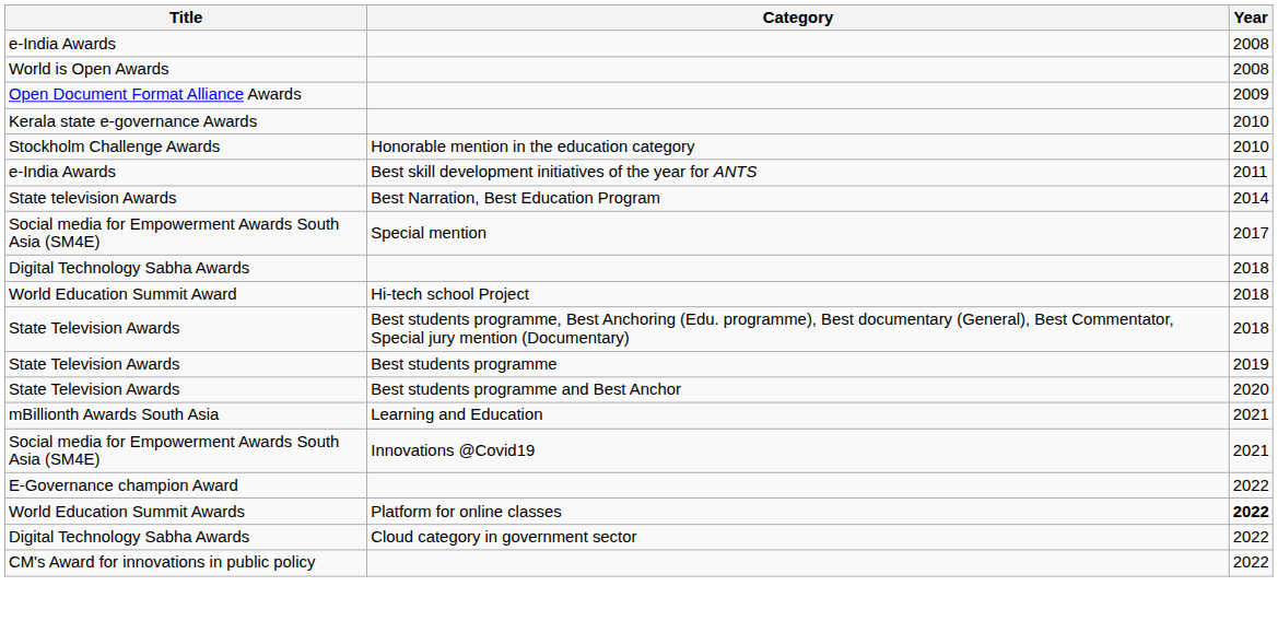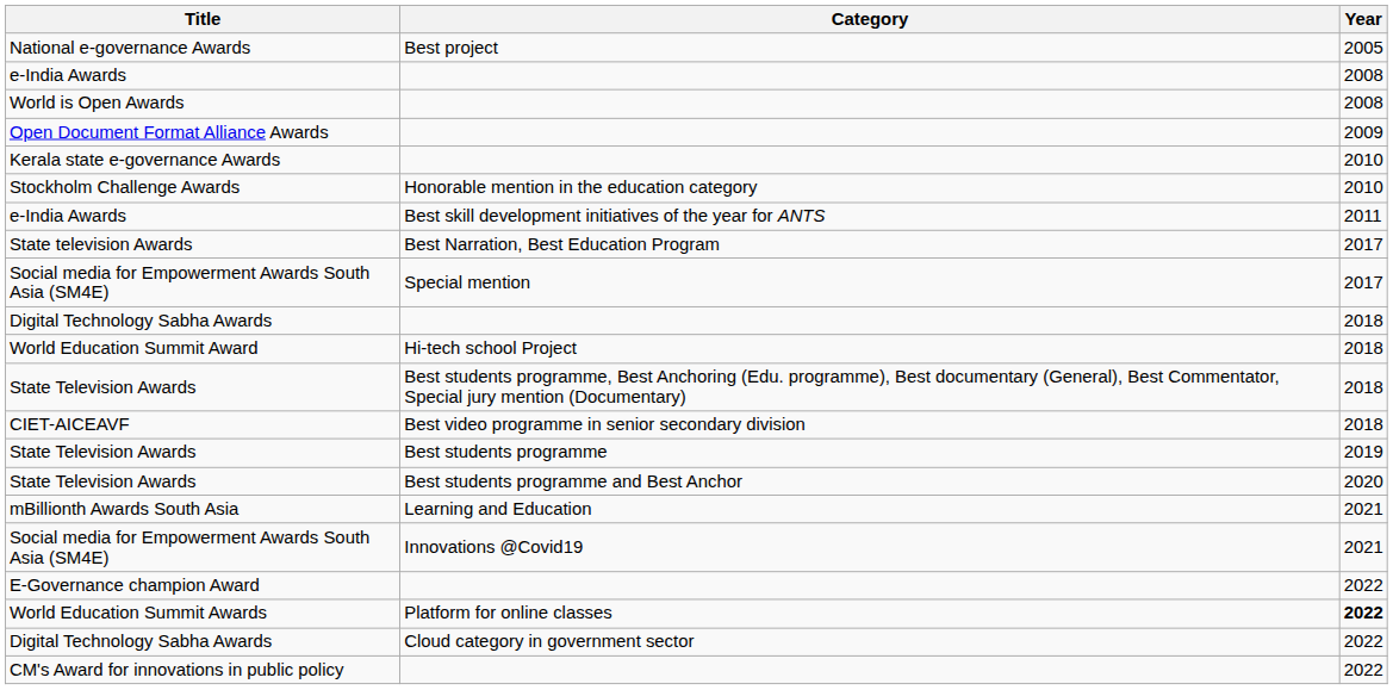+ row: National e-governance Awards | Best project | 2005
State television Awards | Year: 2014 -> 2017
+ row: CIET-AICEAVF | Best video programme in senior secondary division | 2018
